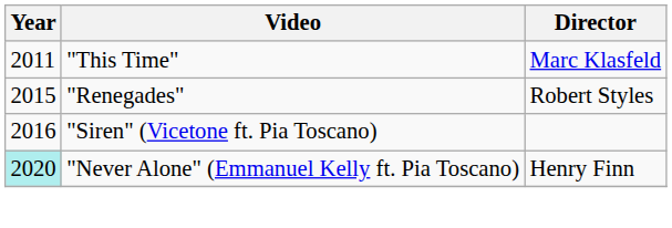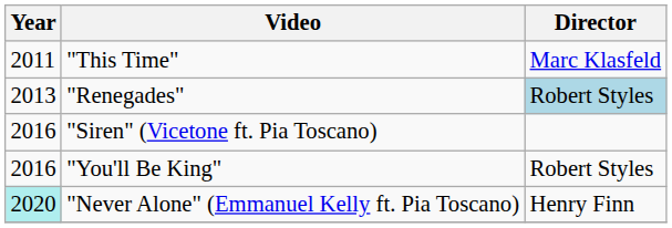"Renegades" | Year: 2015 -> 2013
"Renegades" | Director: no background -> lightblue background
+ row: 2016 | "You'll Be King" | Robert Styles
